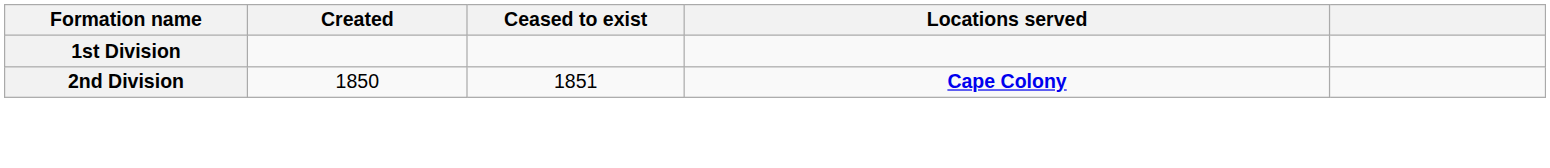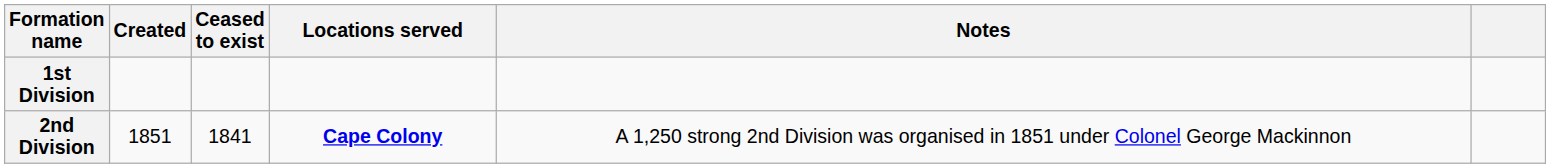+ column: Notes | A 1,250 strong 2nd Division was organised in 1851 under Colonel George Mackinnon
2nd Division | Created: 1850 -> 1851
2nd Division | Ceased to exist: 1851 -> 1841
